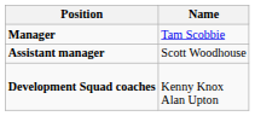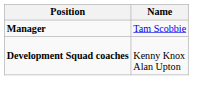- row: Assistant manager | Scott Woodhouse
